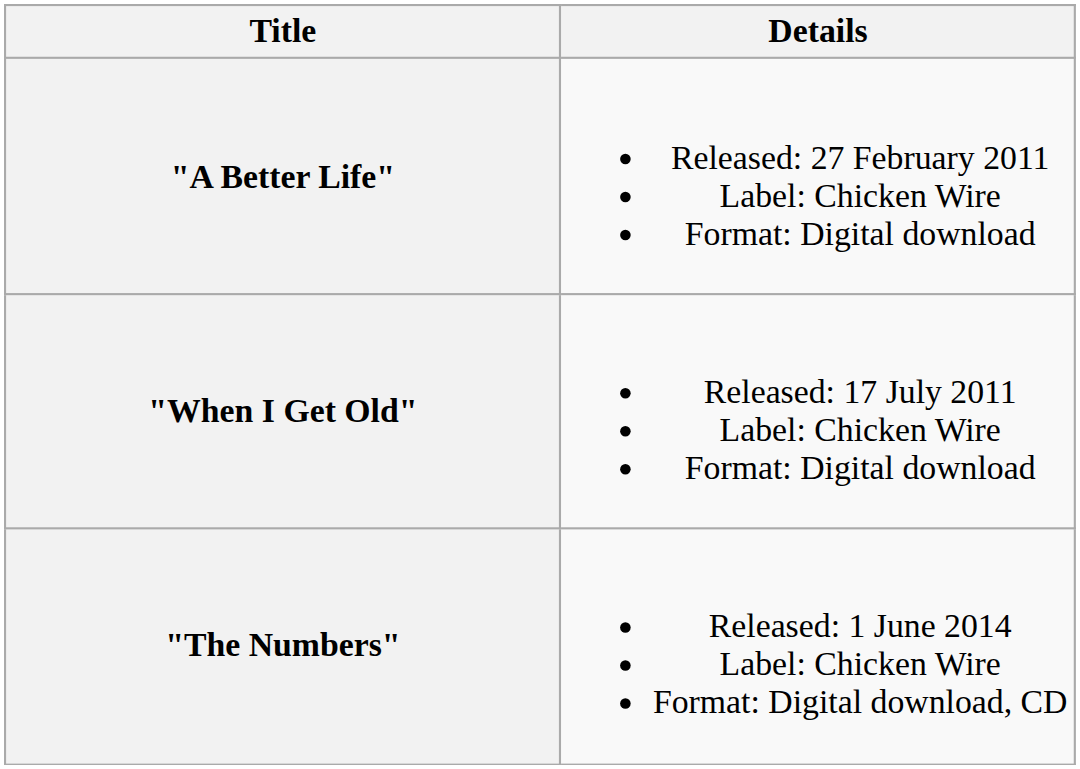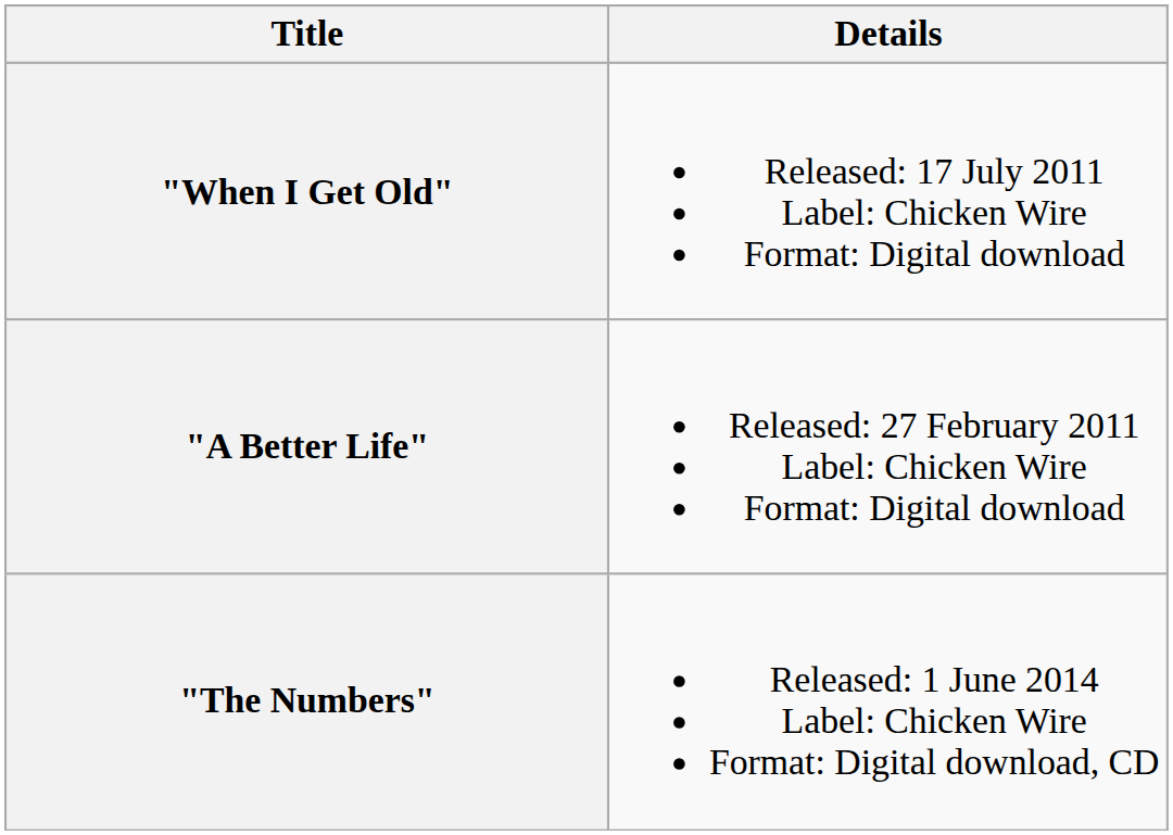rows swapped: "A Better Life" <-> "When I Get Old"
